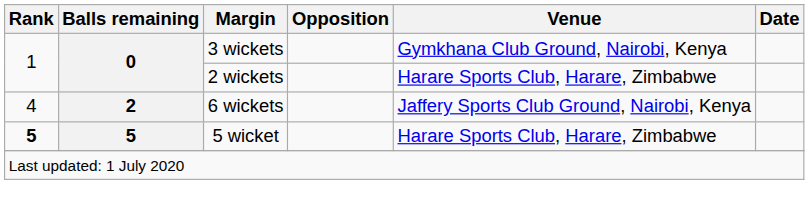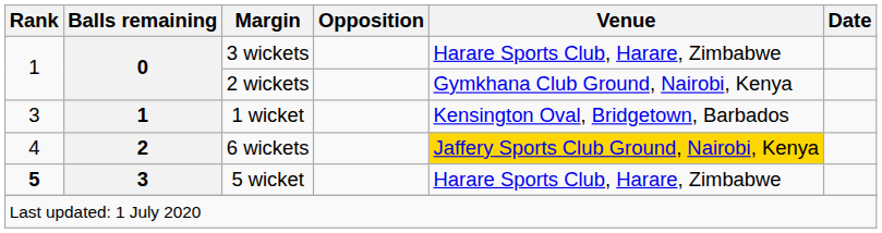3 wickets | Venue: Gymkhana Club Ground, Nairobi, Kenya -> Harare Sports Club, Harare, Zimbabwe
2 wickets | Venue: Harare Sports Club, Harare, Zimbabwe -> Gymkhana Club Ground, Nairobi, Kenya
+ row: 3 | 1 | 1 wicket | Kensington Oval, Bridgetown, Barbados
6 wickets | Venue: no background -> gold background
5 wicket | Balls remaining: 5 -> 3
